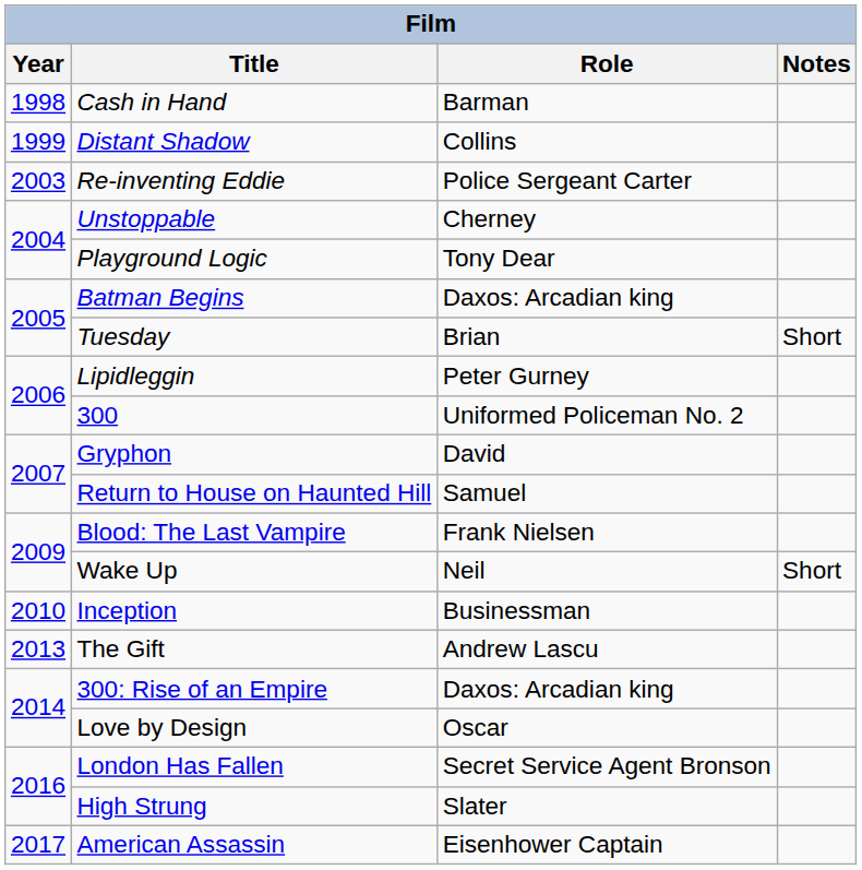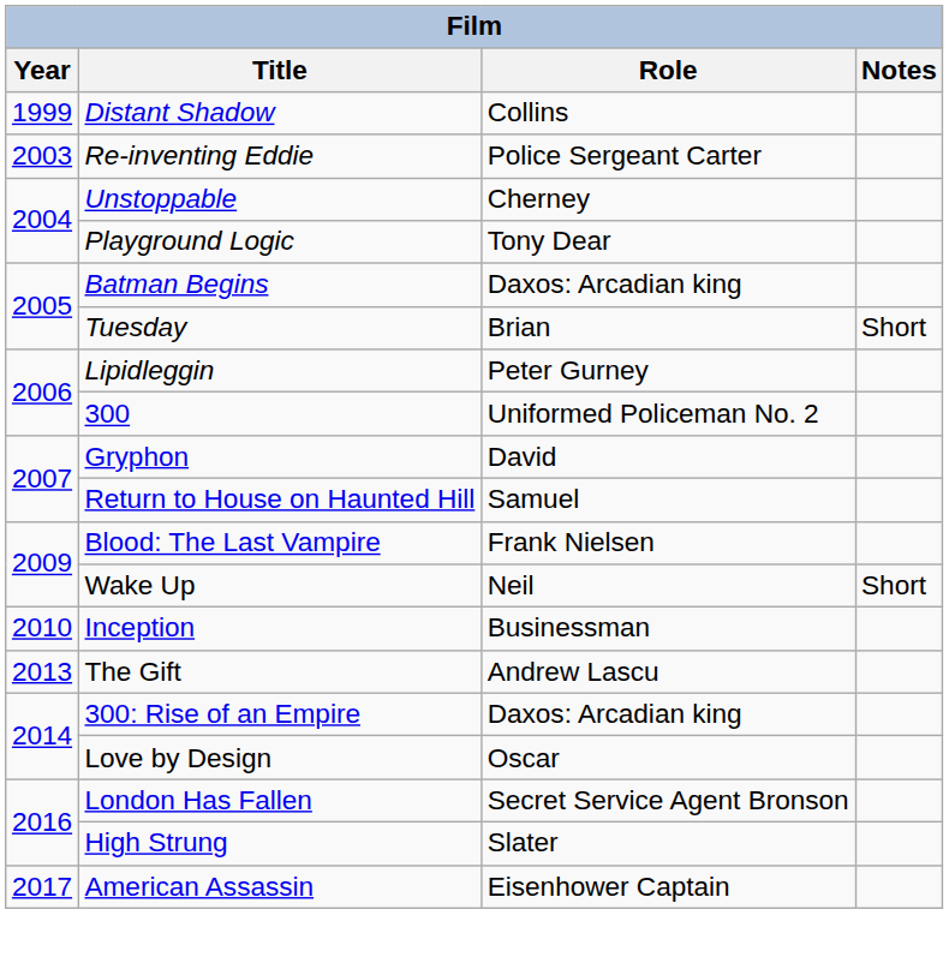- row: 1998 | Cash in Hand | Barman
